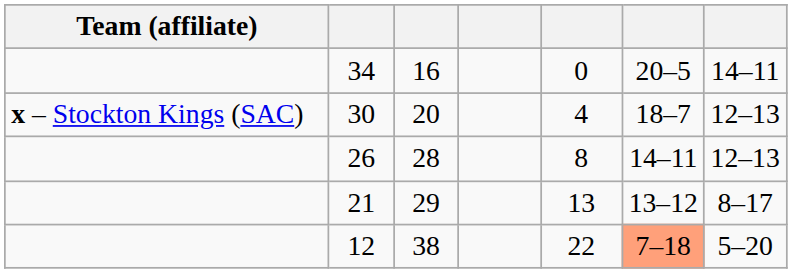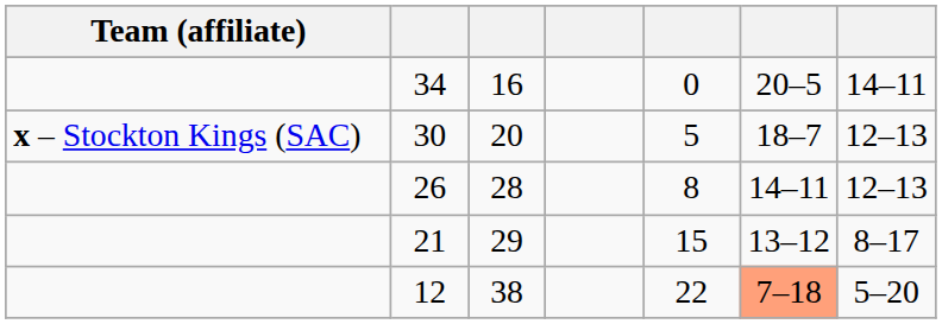30 | column 5: 4 -> 5
21 | column 5: 13 -> 15
